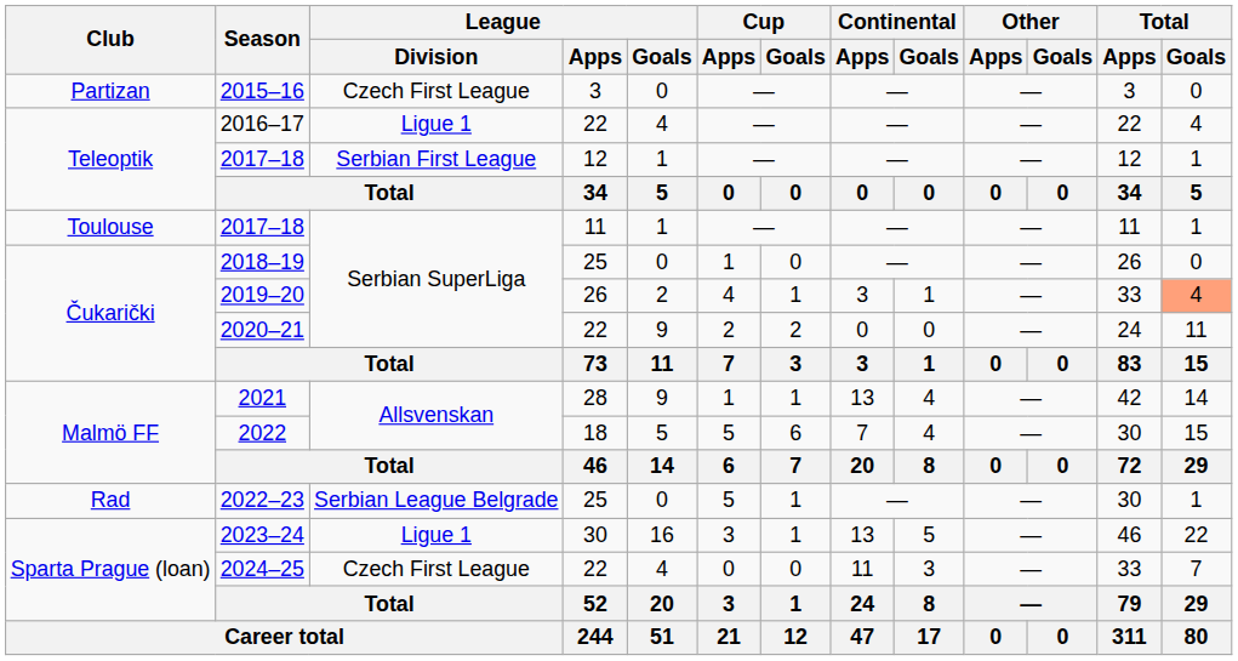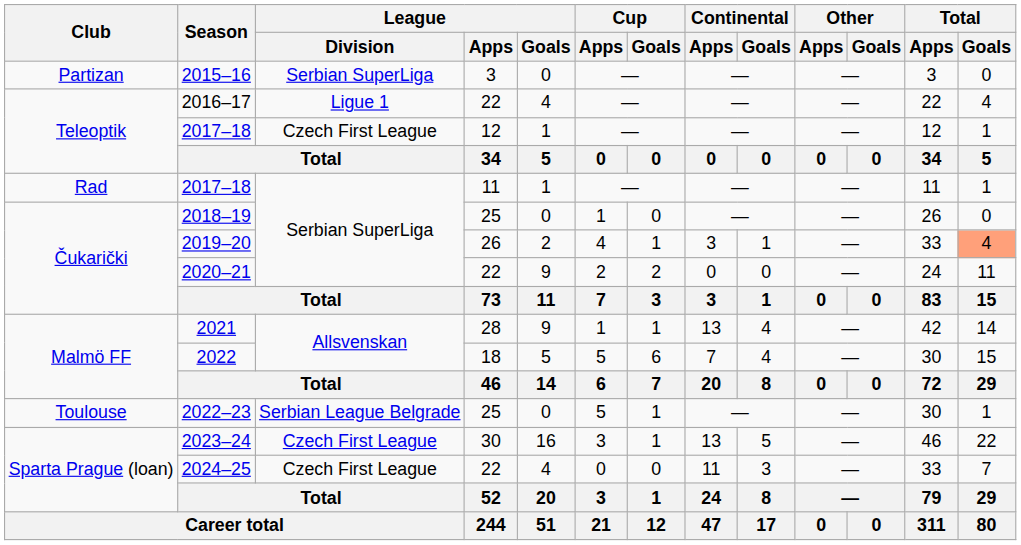2015–16 | League / Division: Czech First League -> Serbian SuperLiga
2017–18 / 12 | League / Division: Serbian First League -> Czech First League
2017–18 / 11 | Club: Toulouse -> Rad
2022–23 | Club: Rad -> Toulouse
2023–24 | League / Division: Ligue 1 -> Czech First League
